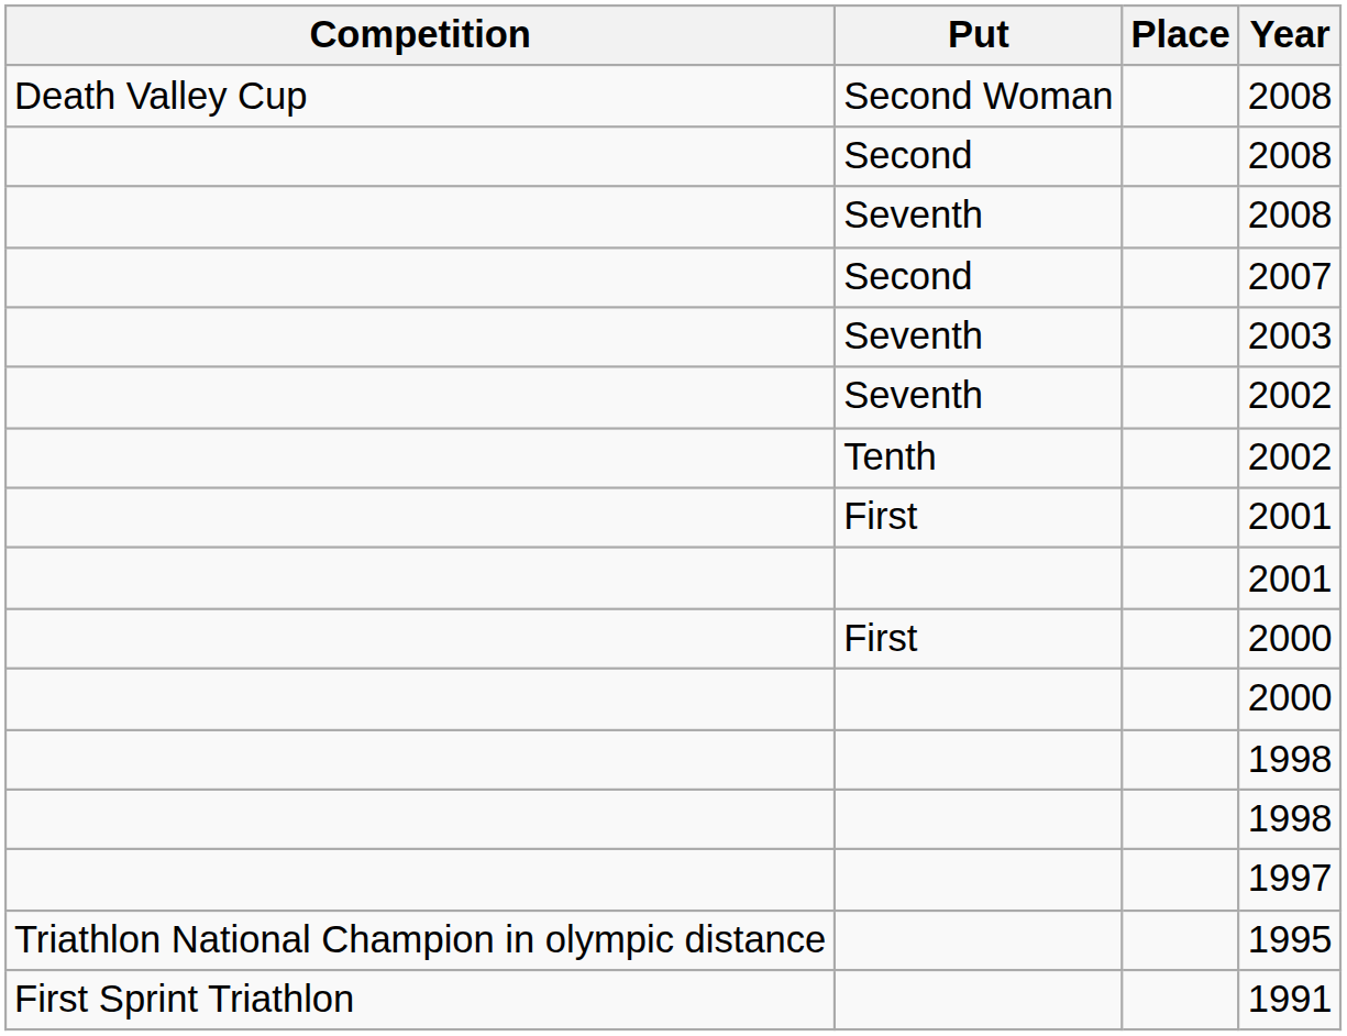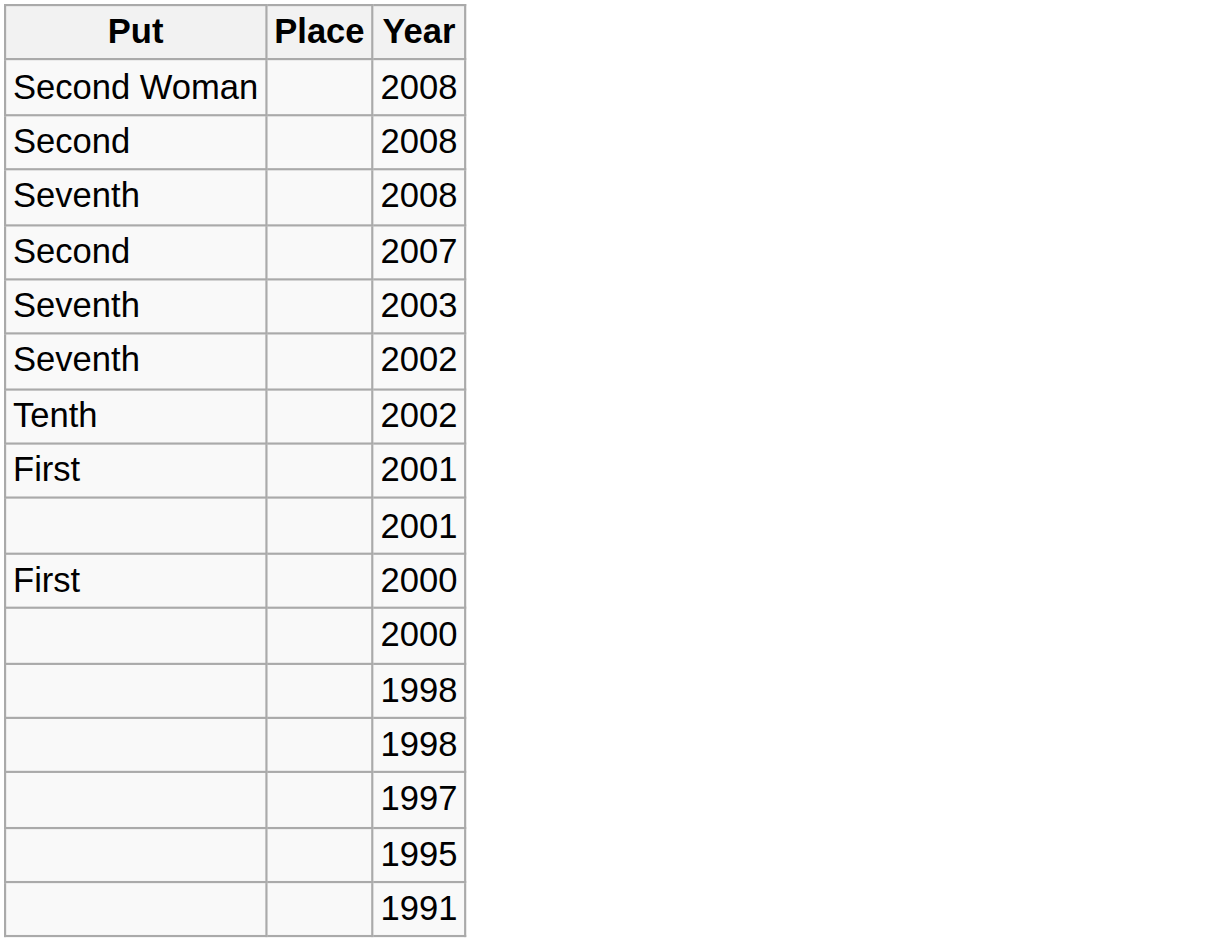- column: Competition | Death Valley Cup | Triathlon National Champion in olympic distance | First Sprint Triathlon
